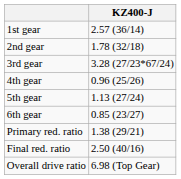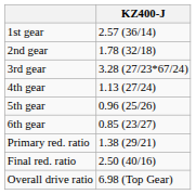4th gear | KZ400-J: 0.96 (25/26) -> 1.13 (27/24)
5th gear | KZ400-J: 1.13 (27/24) -> 0.96 (25/26)
